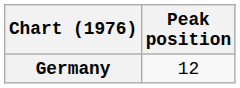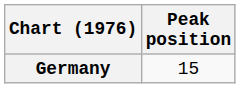Germany | Peak position: 12 -> 15
